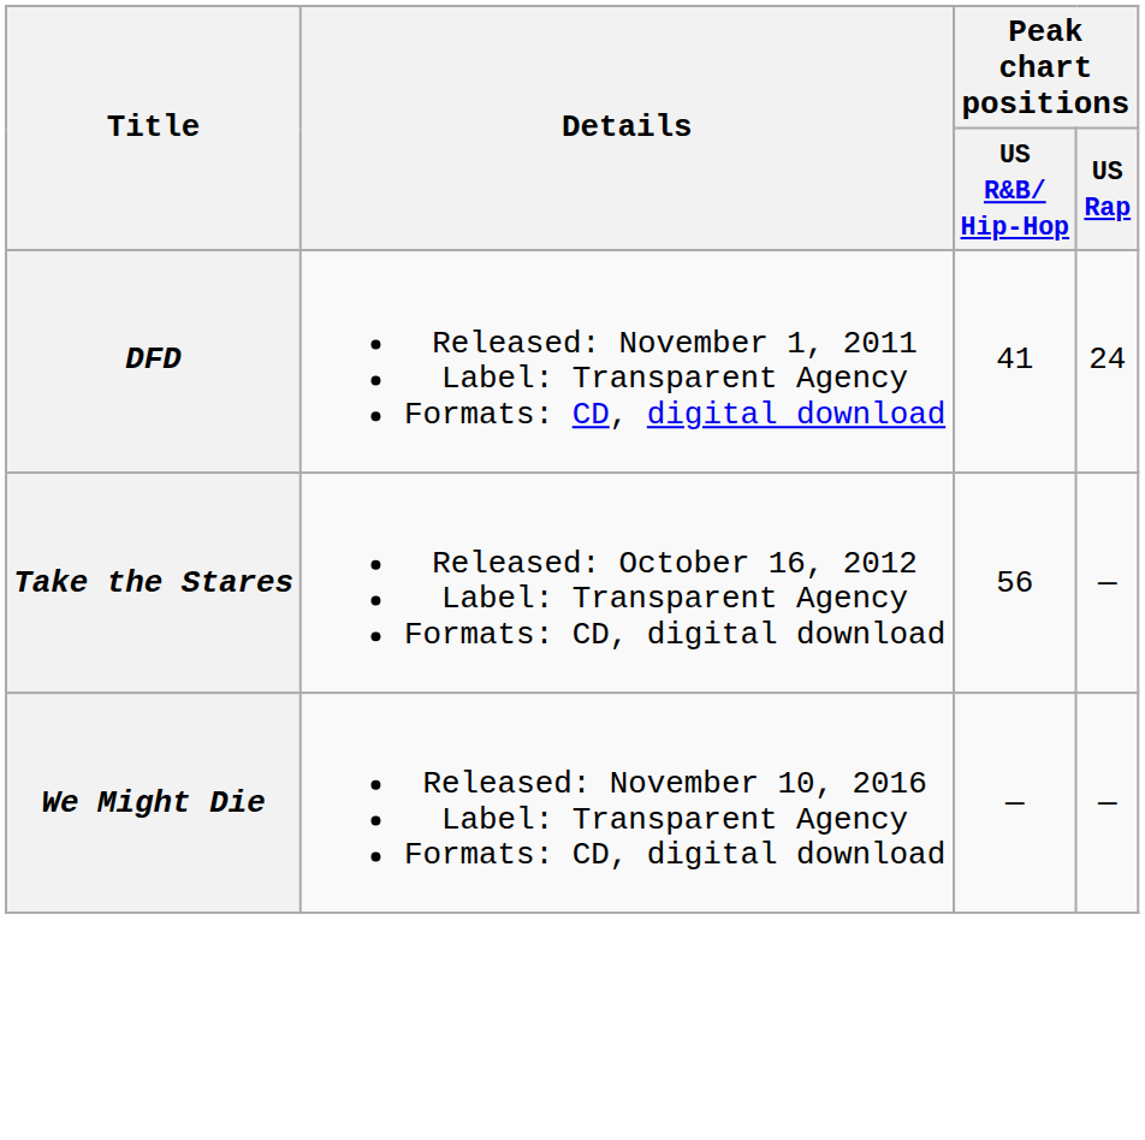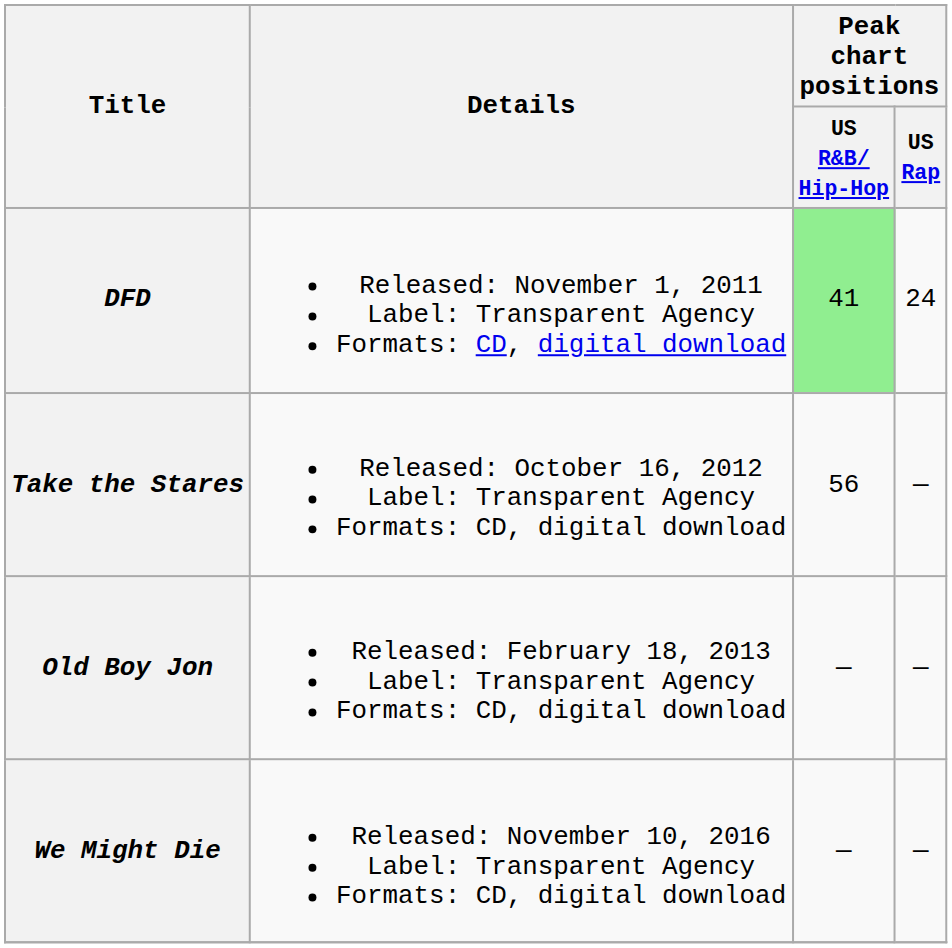DFD | Peak chart positions / US R&B/ Hip-Hop: no background -> lightgreen background
+ row: Old Boy Jon | Released: February 18, 2013 Label: Transparent Agency Formats: CD, digital download | — | —
